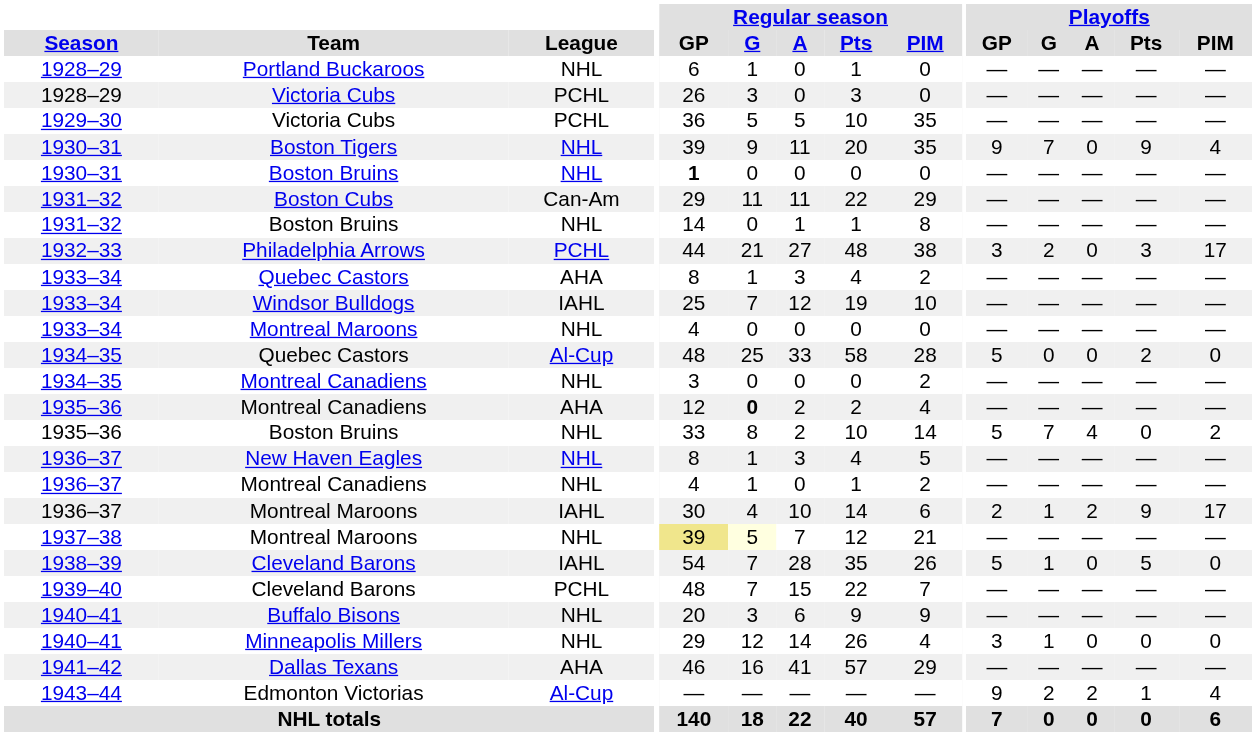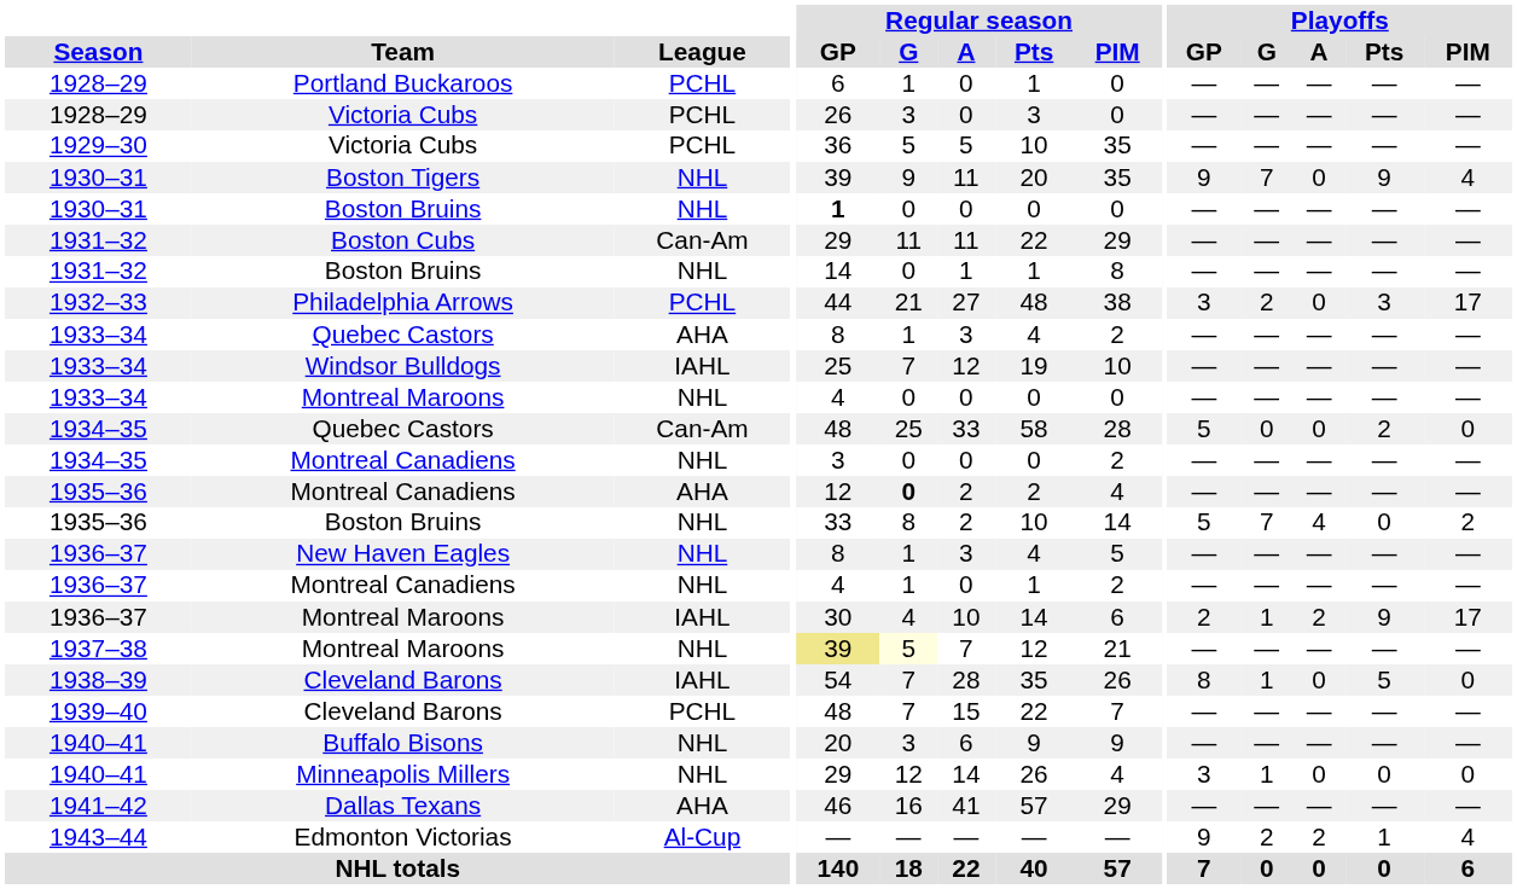Portland Buckaroos | League: NHL -> PCHL
1934–35 / Quebec Castors | League: Al-Cup -> Can-Am
1938–39 / Cleveland Barons | Playoffs / GP: 5 -> 8
